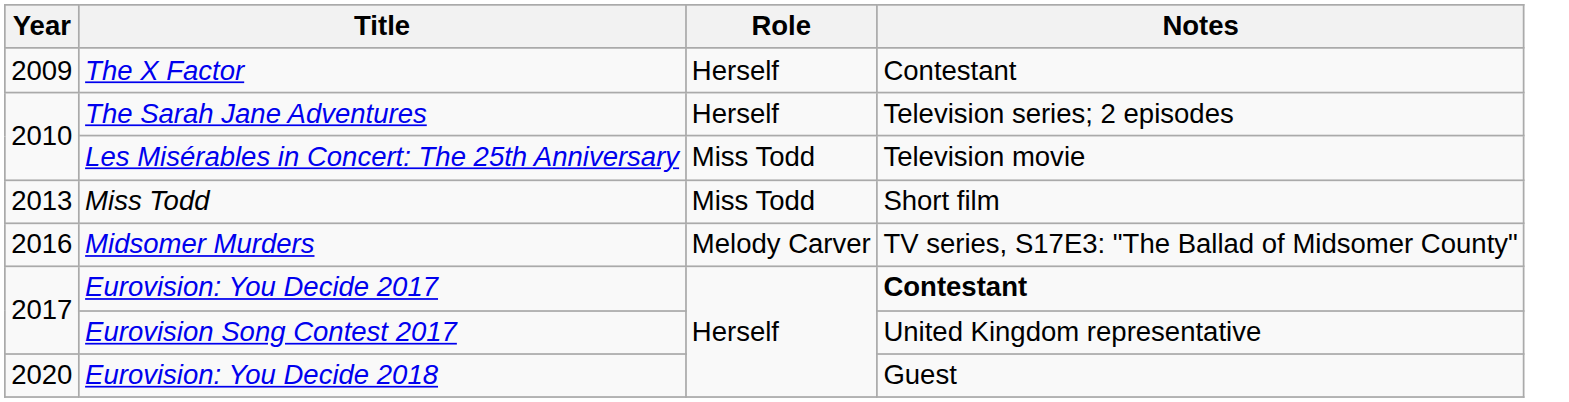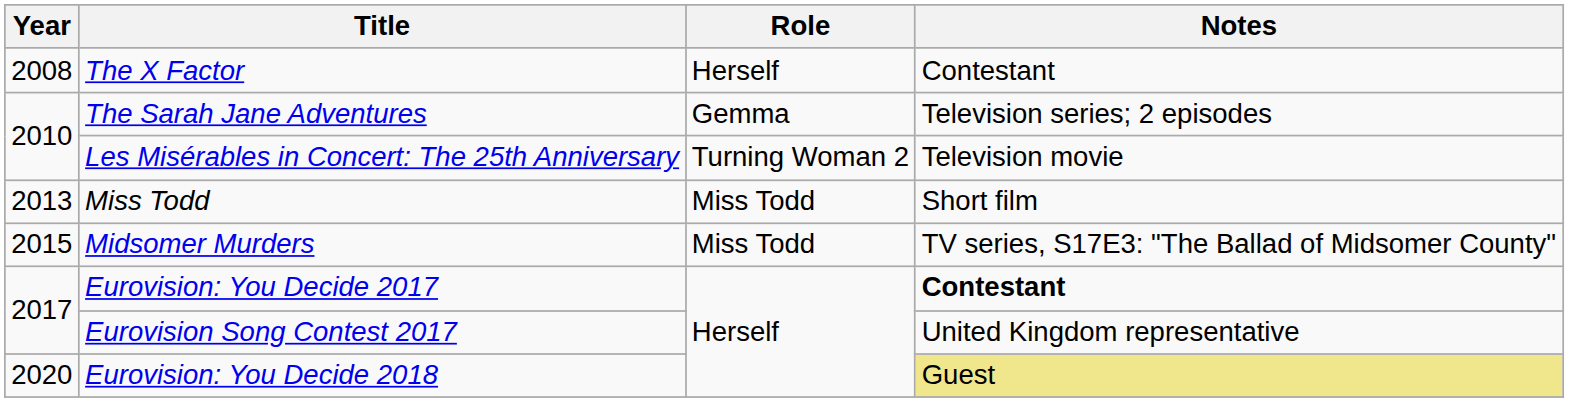The X Factor | Year: 2009 -> 2008
The Sarah Jane Adventures | Role: Herself -> Gemma
Les Misérables in Concert: The 25th Anniversary | Role: Miss Todd -> Turning Woman 2
Midsomer Murders | Year: 2016 -> 2015
Midsomer Murders | Role: Melody Carver -> Miss Todd
Eurovision: You Decide 2018 | Notes: no background -> khaki background
